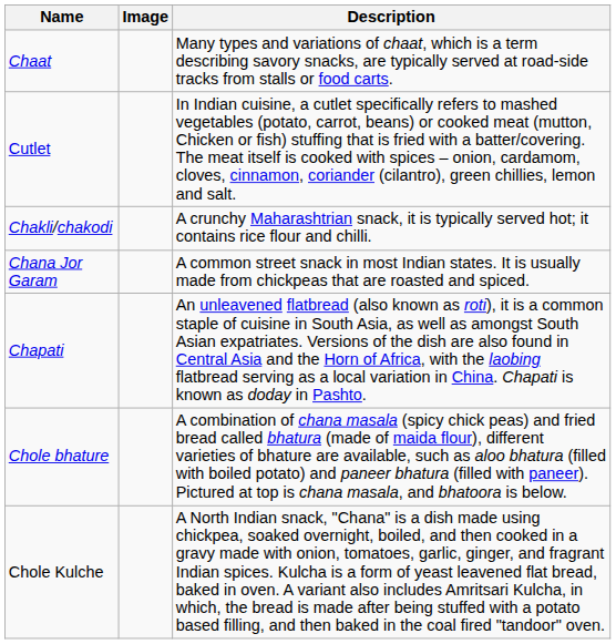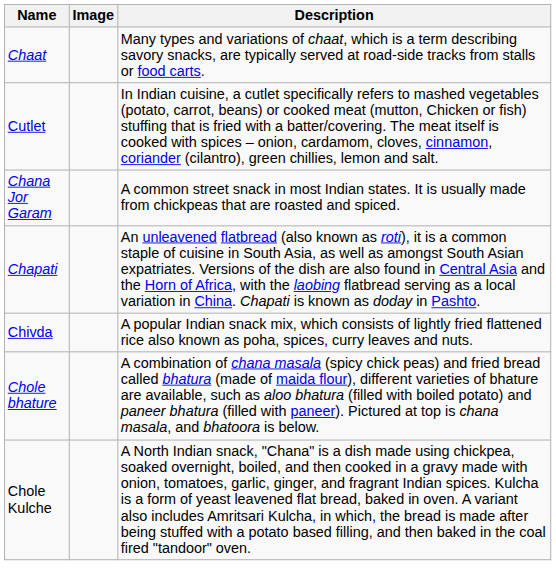- row: Chakli/chakodi | A crunchy Maharashtrian snack, it is typically served hot; it contains rice flour and chilli.
+ row: Chivda | A popular Indian snack mix, which consists of lightly fried flattened rice also known as poha, spices, curry leaves and nuts.
